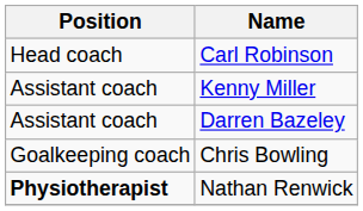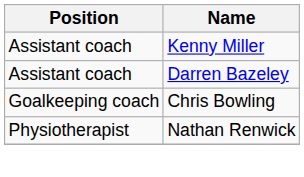- row: Head coach | Carl Robinson
Nathan Renwick | Position: bold -> normal
